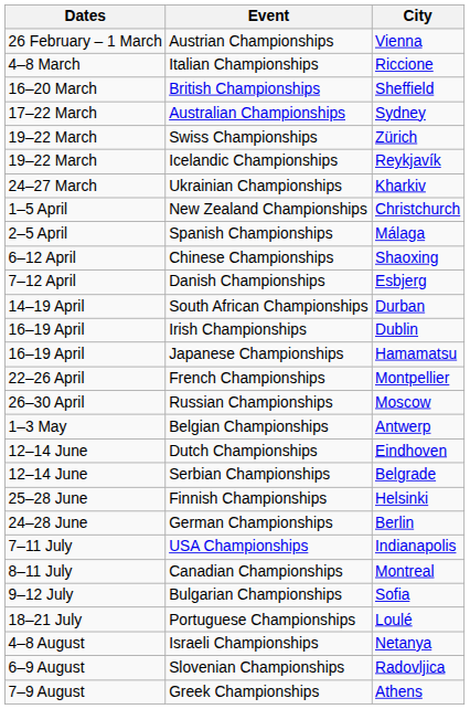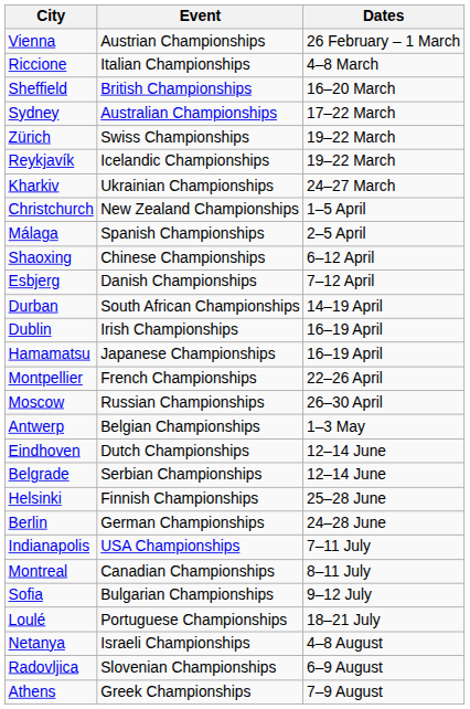columns swapped: Dates <-> City
